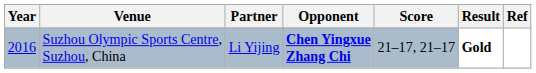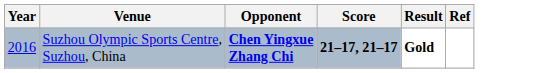- column: Partner | Li Yijing
Suzhou Olympic Sports Centre, Suzhou, China | Score: normal -> bold
